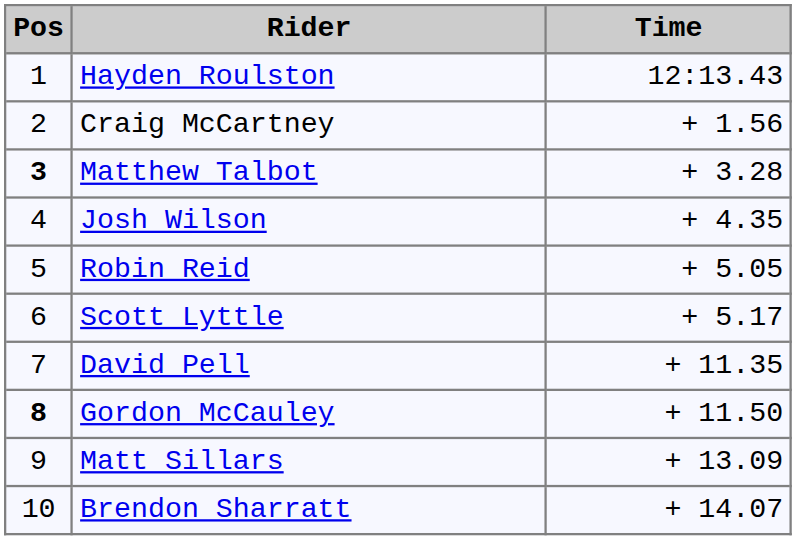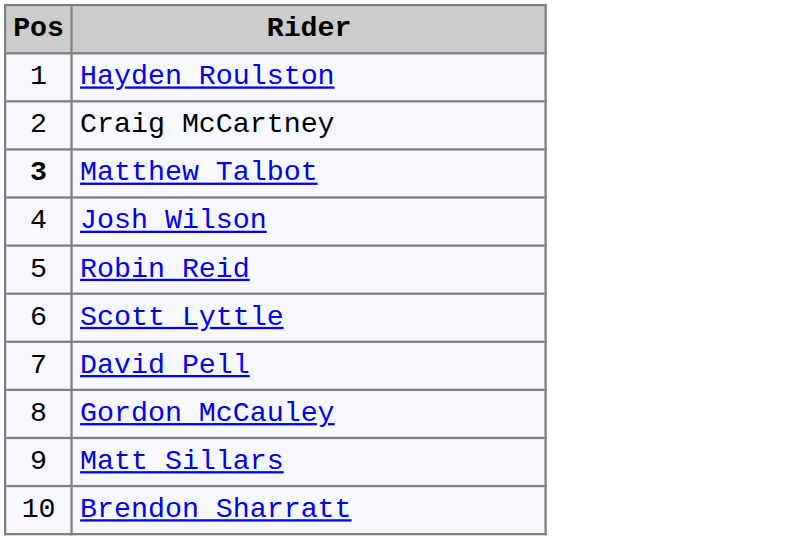- column: Time | 12:13.43 | + 1.56 | + 3.28 | + 4.35 | + 5.05 | + 5.17 | + 11.35 | + 11.50 | + 13.09 | + 14.07
Gordon McCauley | Pos: bold -> normal
